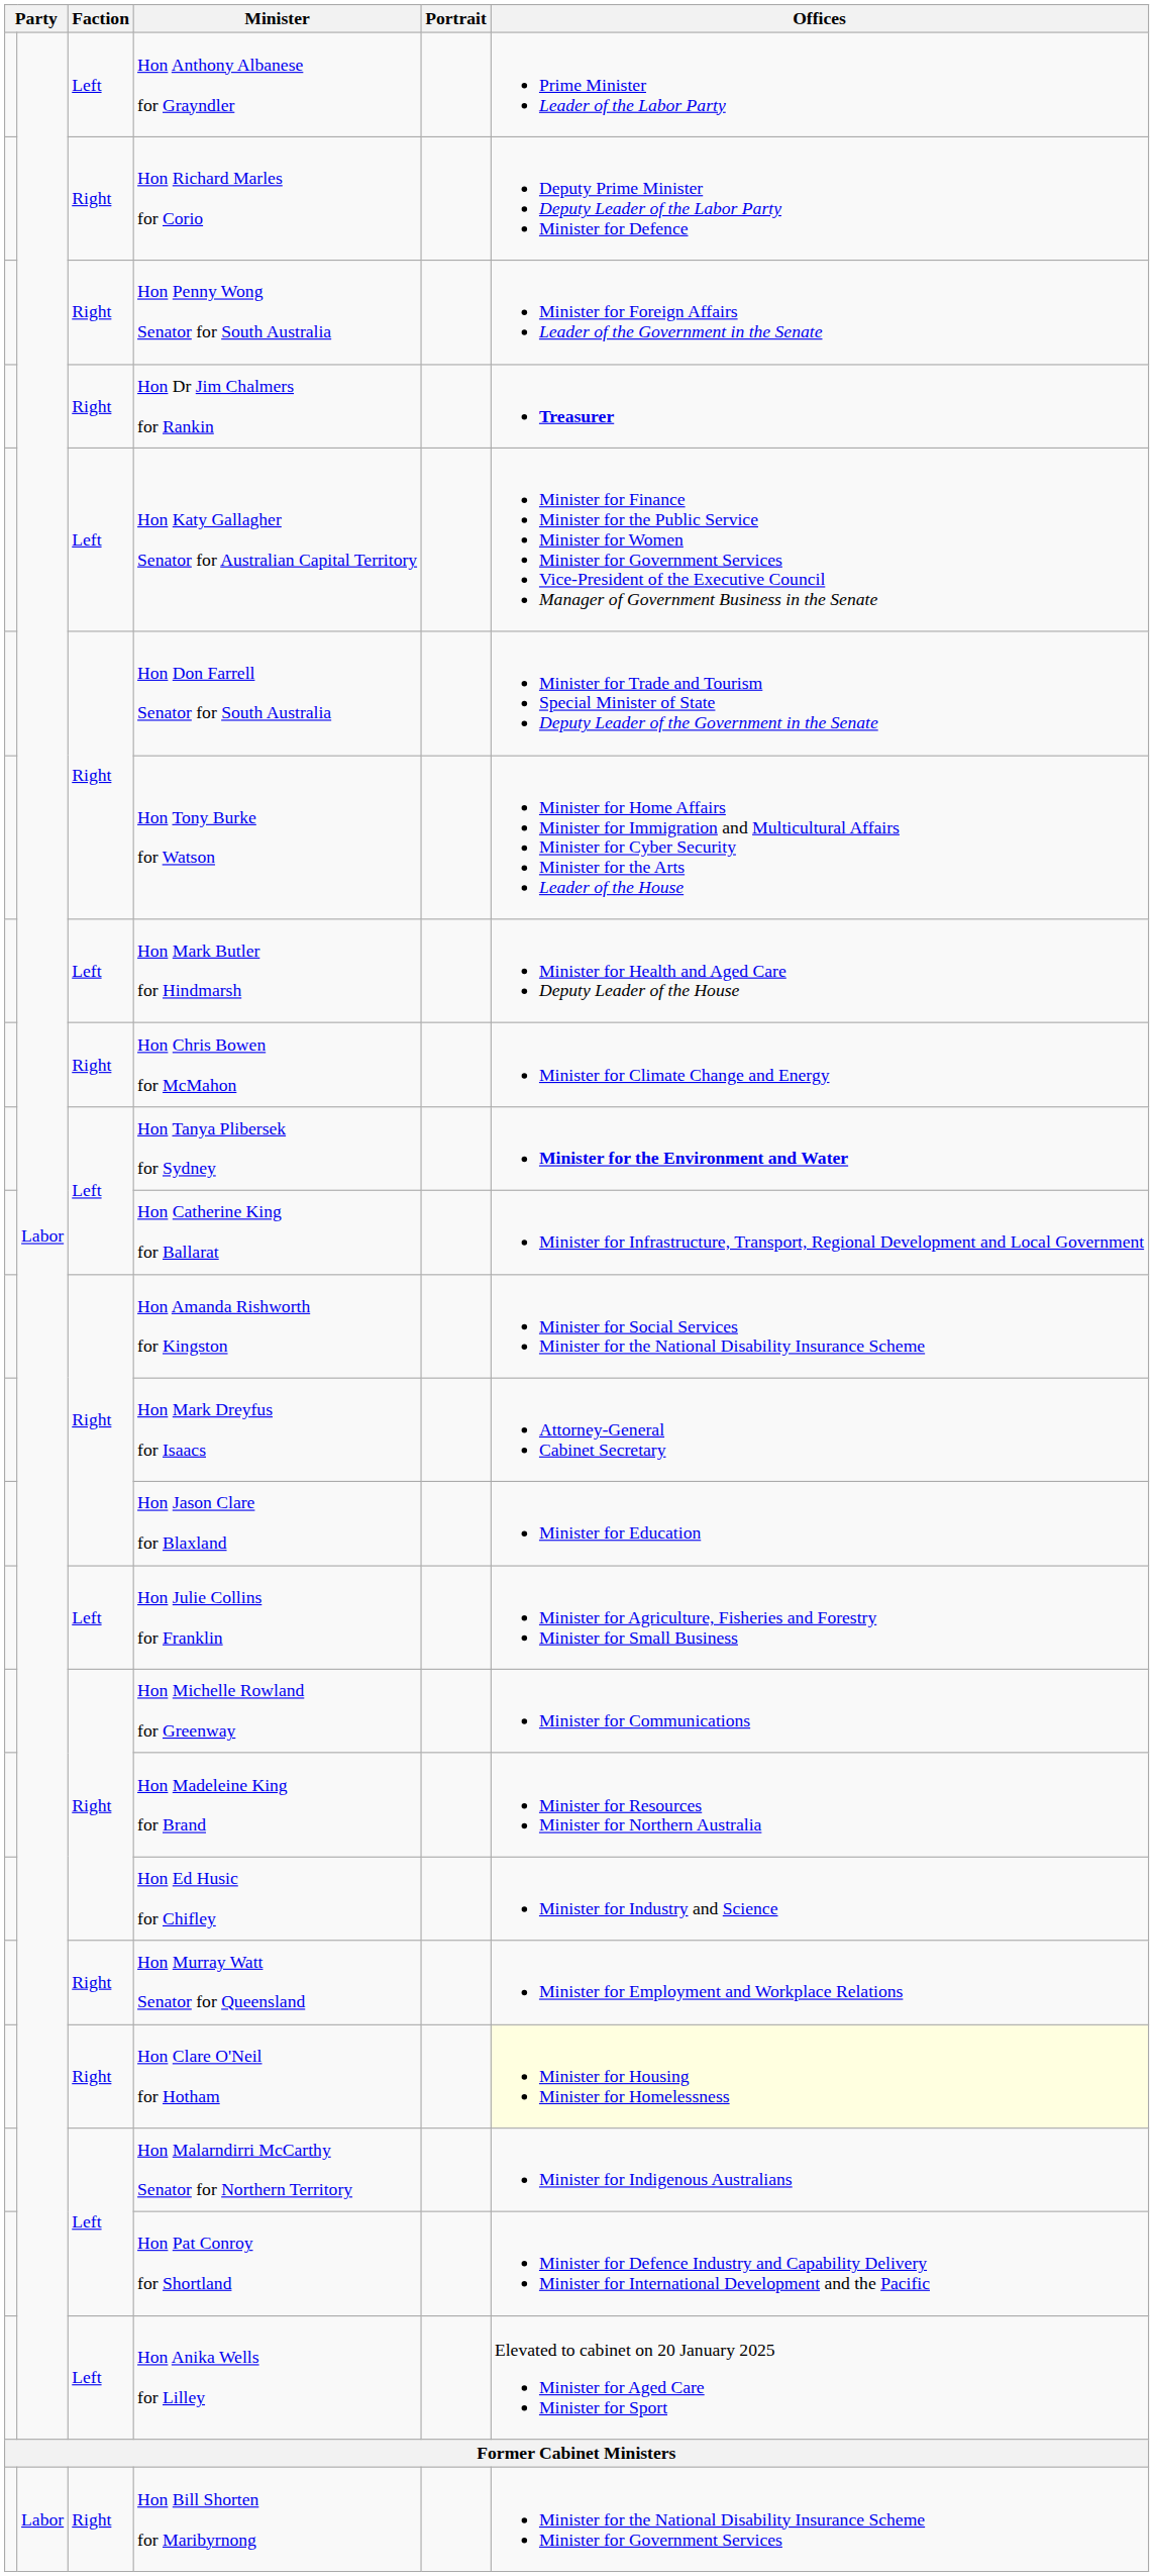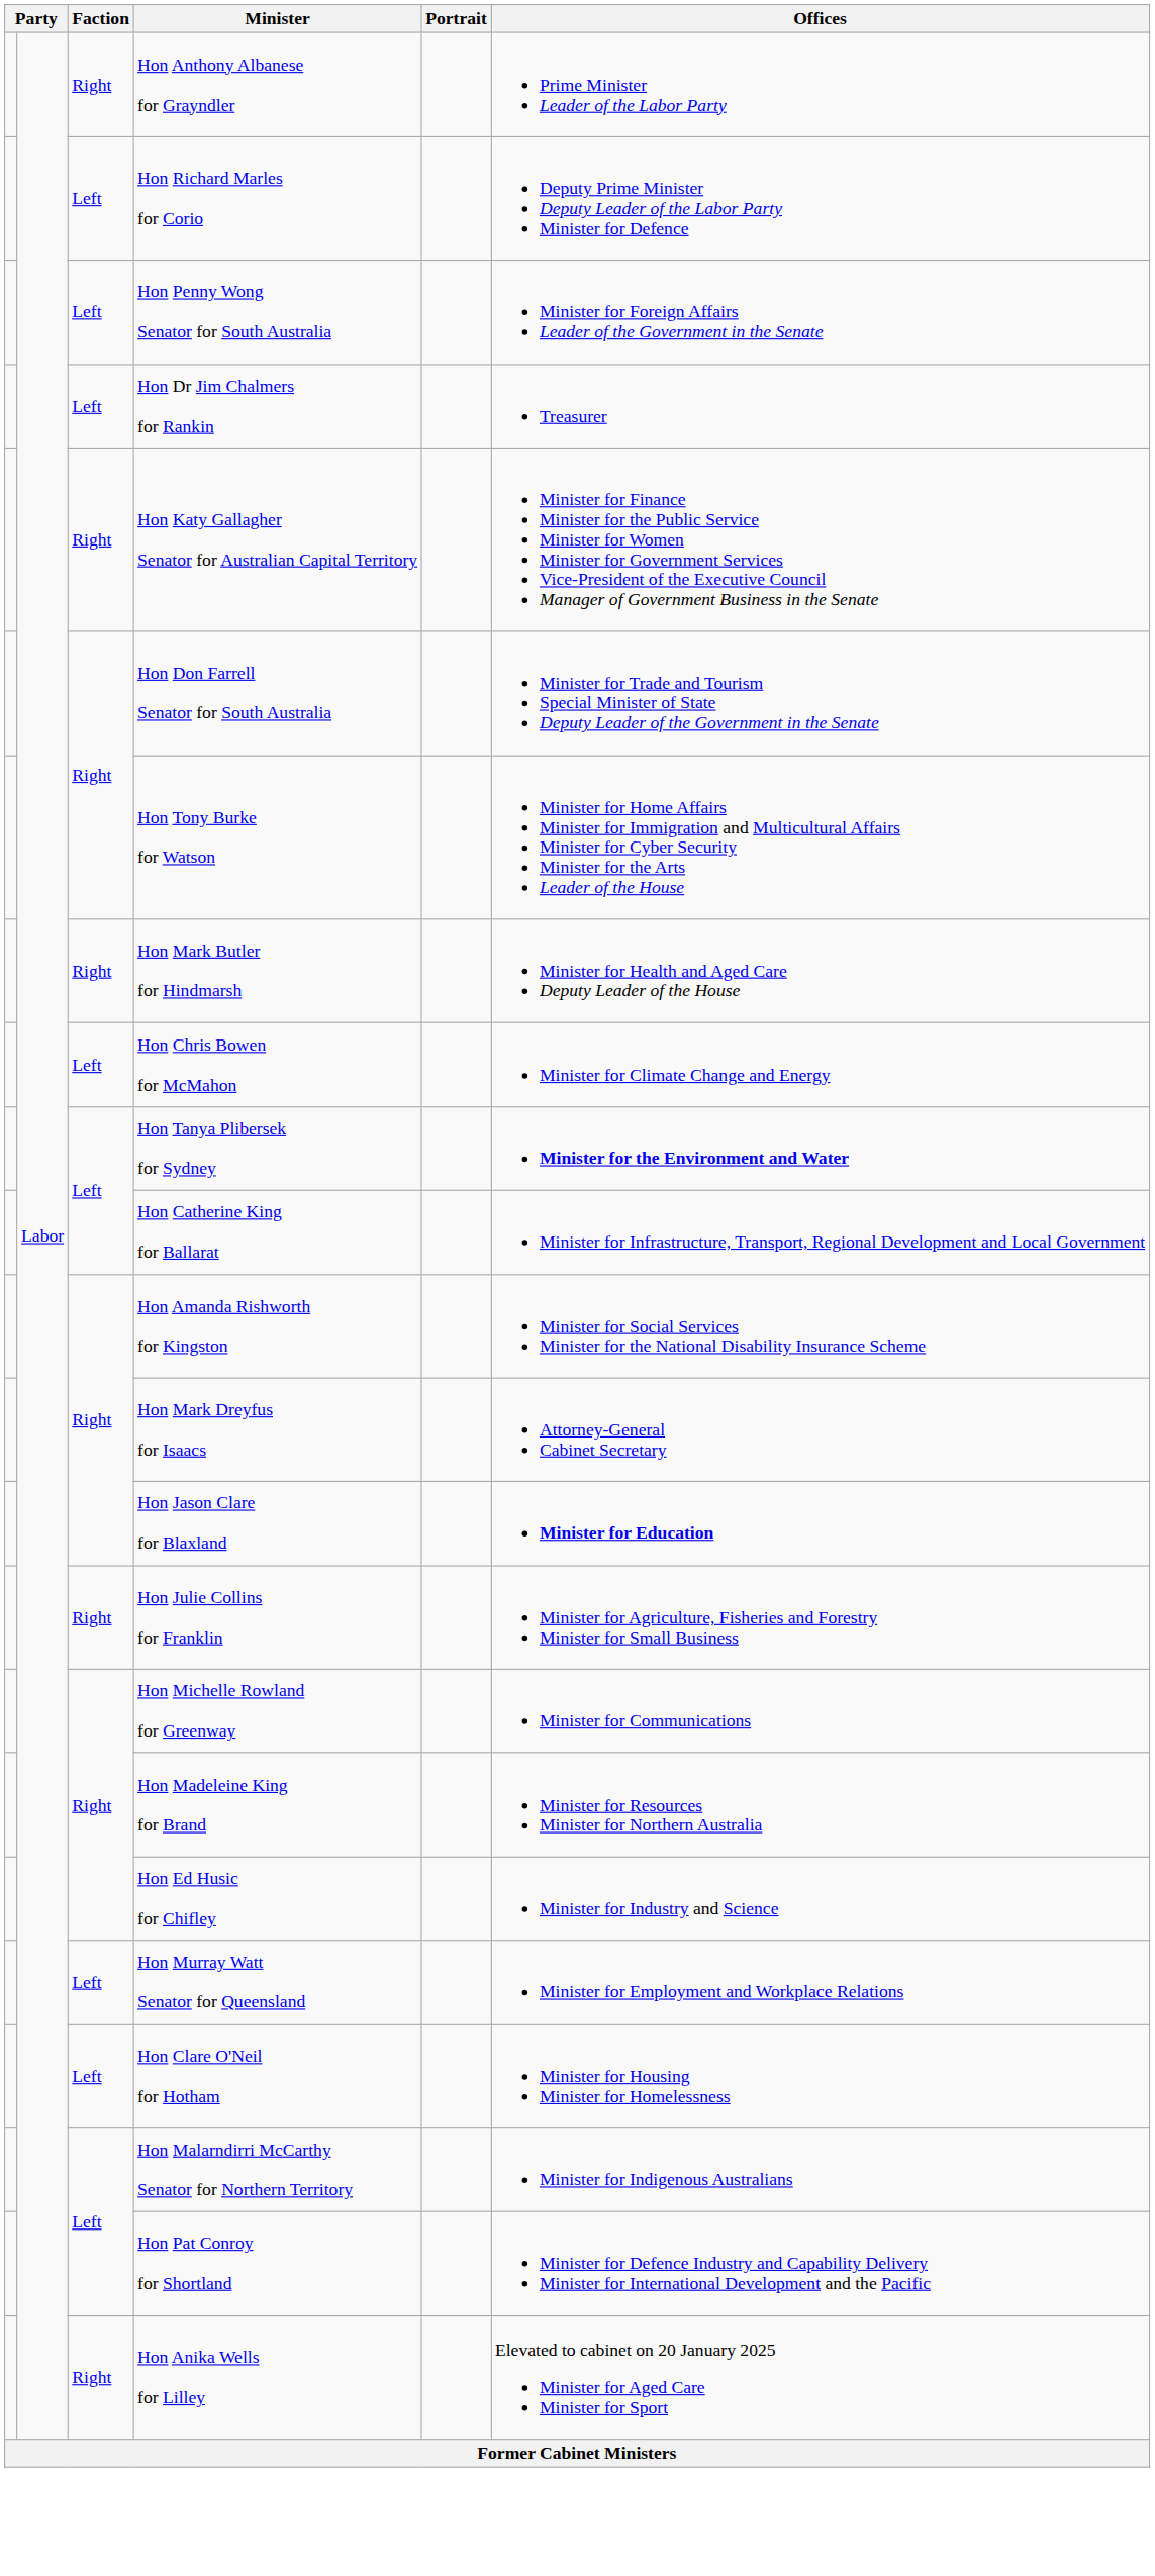Hon Anthony Albanese for Grayndler | Faction: Left -> Right
Hon Richard Marles for Corio | Faction: Right -> Left
Hon Penny Wong Senator for South Australia | Faction: Right -> Left
Hon Dr Jim Chalmers for Rankin | Faction: Right -> Left
Hon Dr Jim Chalmers for Rankin | Offices: bold -> normal
Hon Katy Gallagher Senator for Australian Capital Territory | Faction: Left -> Right
Hon Mark Butler for Hindmarsh | Faction: Left -> Right
Hon Chris Bowen for McMahon | Faction: Right -> Left
Hon Jason Clare for Blaxland | Offices: normal -> bold
Hon Julie Collins for Franklin | Faction: Left -> Right
Hon Murray Watt Senator for Queensland | Faction: Right -> Left
Hon Clare O'Neil for Hotham | Faction: Right -> Left
Hon Clare O'Neil for Hotham | Offices: lightyellow background -> no background
Hon Anika Wells for Lilley | Faction: Left -> Right
- row: Labor | Right | Hon Bill Shorten for Maribyrnong | Minister for the National Disability Insurance Scheme Minister for Government Services
